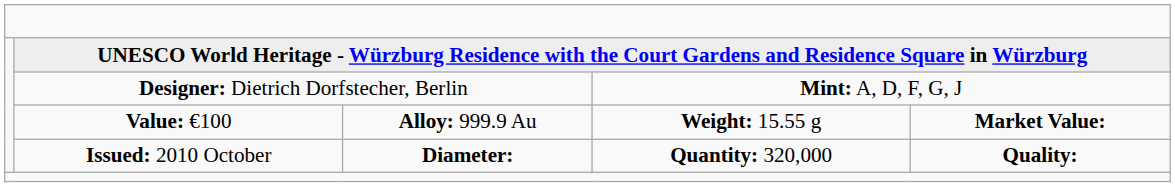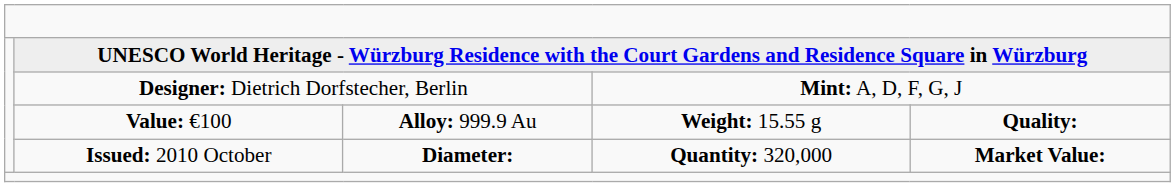Value: €100 | column 5: Market Value: -> Quality:
Issued: 2010 October | column 5: Quality: -> Market Value:
